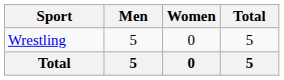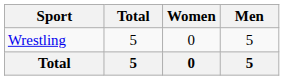columns swapped: Men <-> Total
